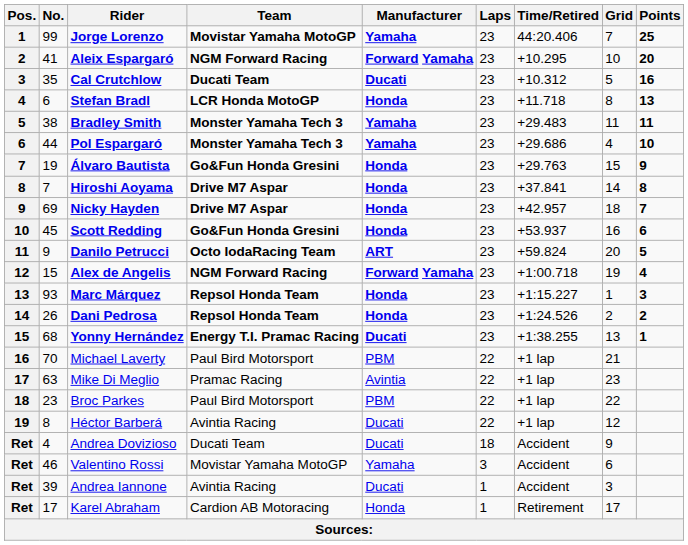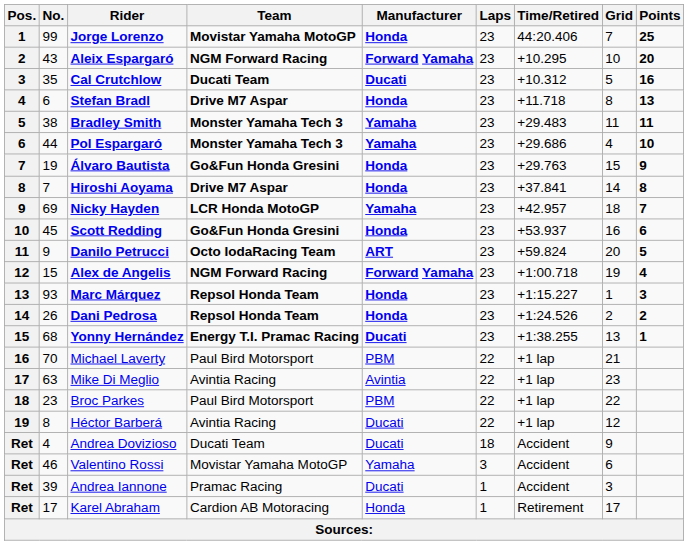Jorge Lorenzo | Manufacturer: Yamaha -> Honda
Aleix Espargaró | No.: 41 -> 43
Stefan Bradl | Team: LCR Honda MotoGP -> Drive M7 Aspar
Nicky Hayden | Team: Drive M7 Aspar -> LCR Honda MotoGP
Nicky Hayden | Manufacturer: Honda -> Yamaha
Mike Di Meglio | Team: Pramac Racing -> Avintia Racing
Andrea Iannone | Team: Avintia Racing -> Pramac Racing
